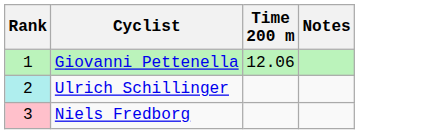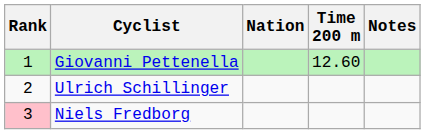+ column: Nation
Giovanni Pettenella | Time 200 m: 12.06 -> 12.60
Ulrich Schillinger | Rank: paleturquoise background -> no background
